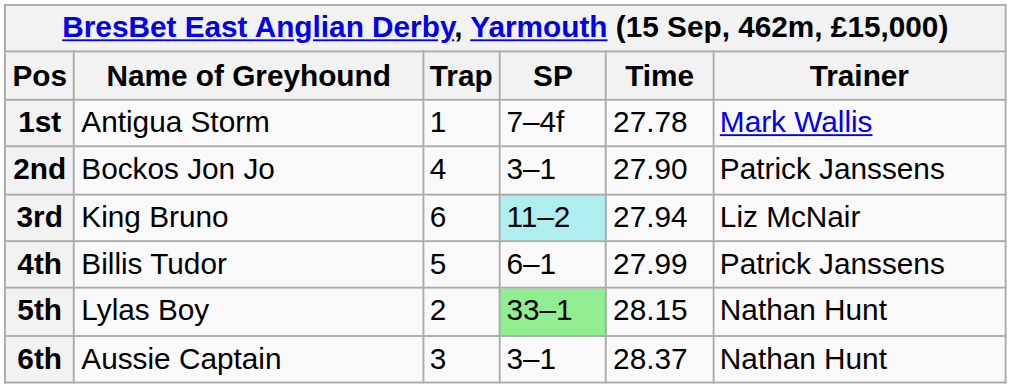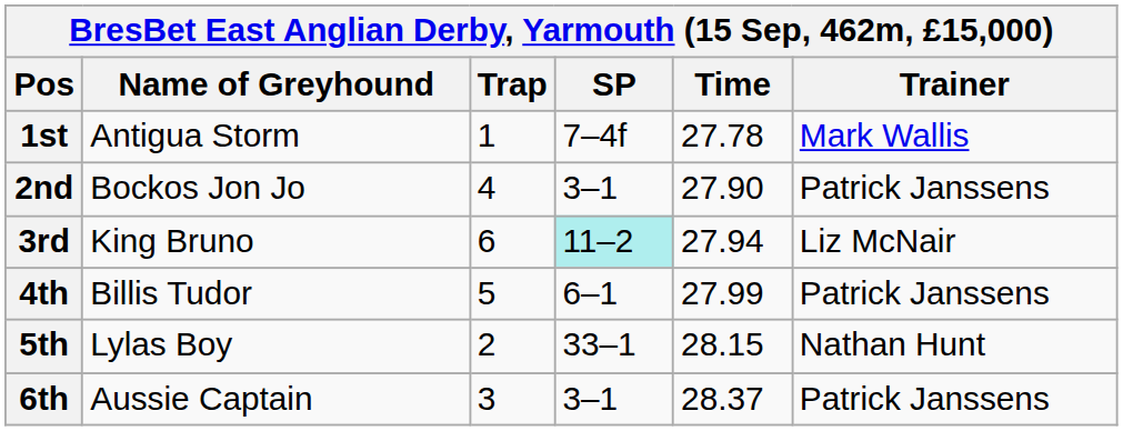5th | SP: lightgreen background -> no background
6th | Trainer: Nathan Hunt -> Patrick Janssens
